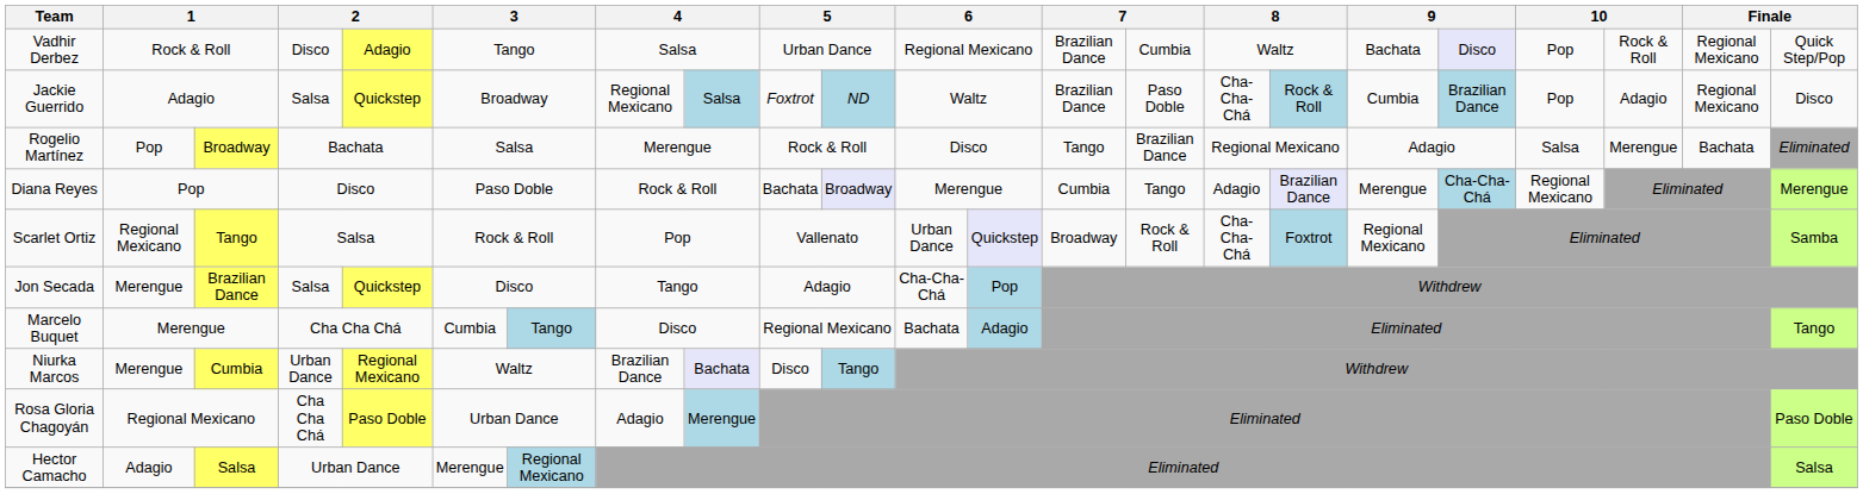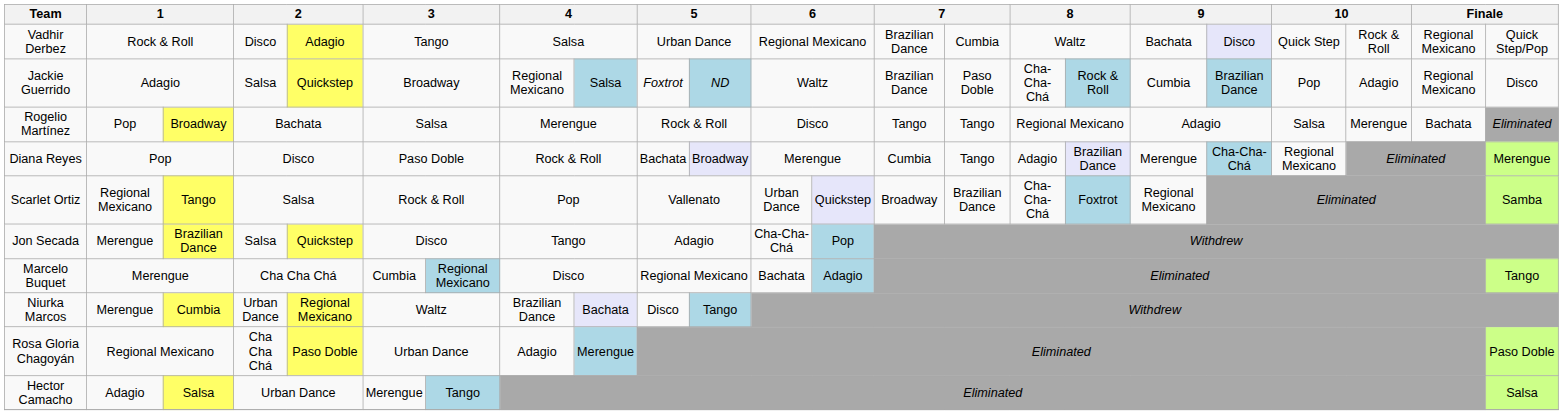Vadhir Derbez | column 20: Pop -> Quick Step
Rogelio Martínez | column 15: Brazilian Dance -> Tango
Scarlet Ortiz | column 15: Rock & Roll -> Brazilian Dance
Marcelo Buquet | column 7: Tango -> Regional Mexicano
Hector Camacho | column 7: Regional Mexicano -> Tango
